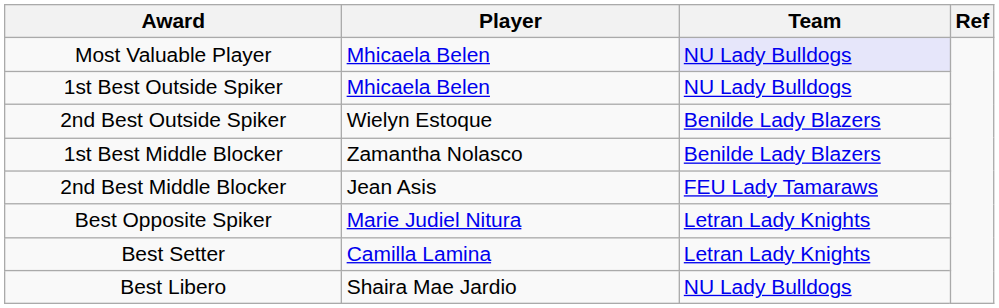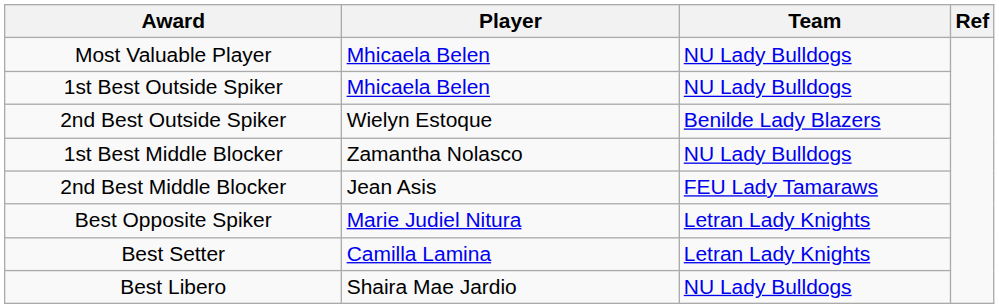Most Valuable Player | Team: lavender background -> no background
1st Best Middle Blocker | Team: Benilde Lady Blazers -> NU Lady Bulldogs
